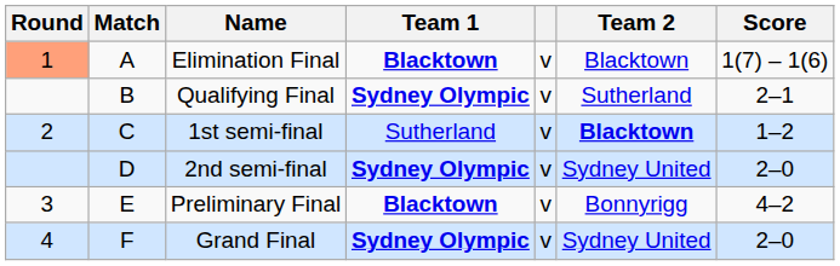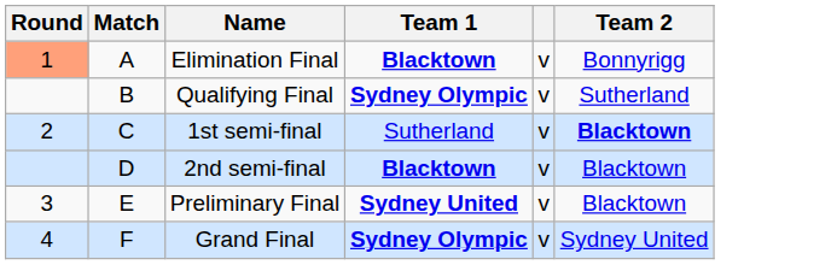- column: Score | 1(7) – 1(6) | 2–1 | 1–2 | 2–0 | 4–2 | 2–0
Elimination Final | Team 2: Blacktown -> Bonnyrigg
2nd semi-final | Team 1: Sydney Olympic -> Blacktown
2nd semi-final | Team 2: Sydney United -> Blacktown
Preliminary Final | Team 1: Blacktown -> Sydney United
Preliminary Final | Team 2: Bonnyrigg -> Blacktown
